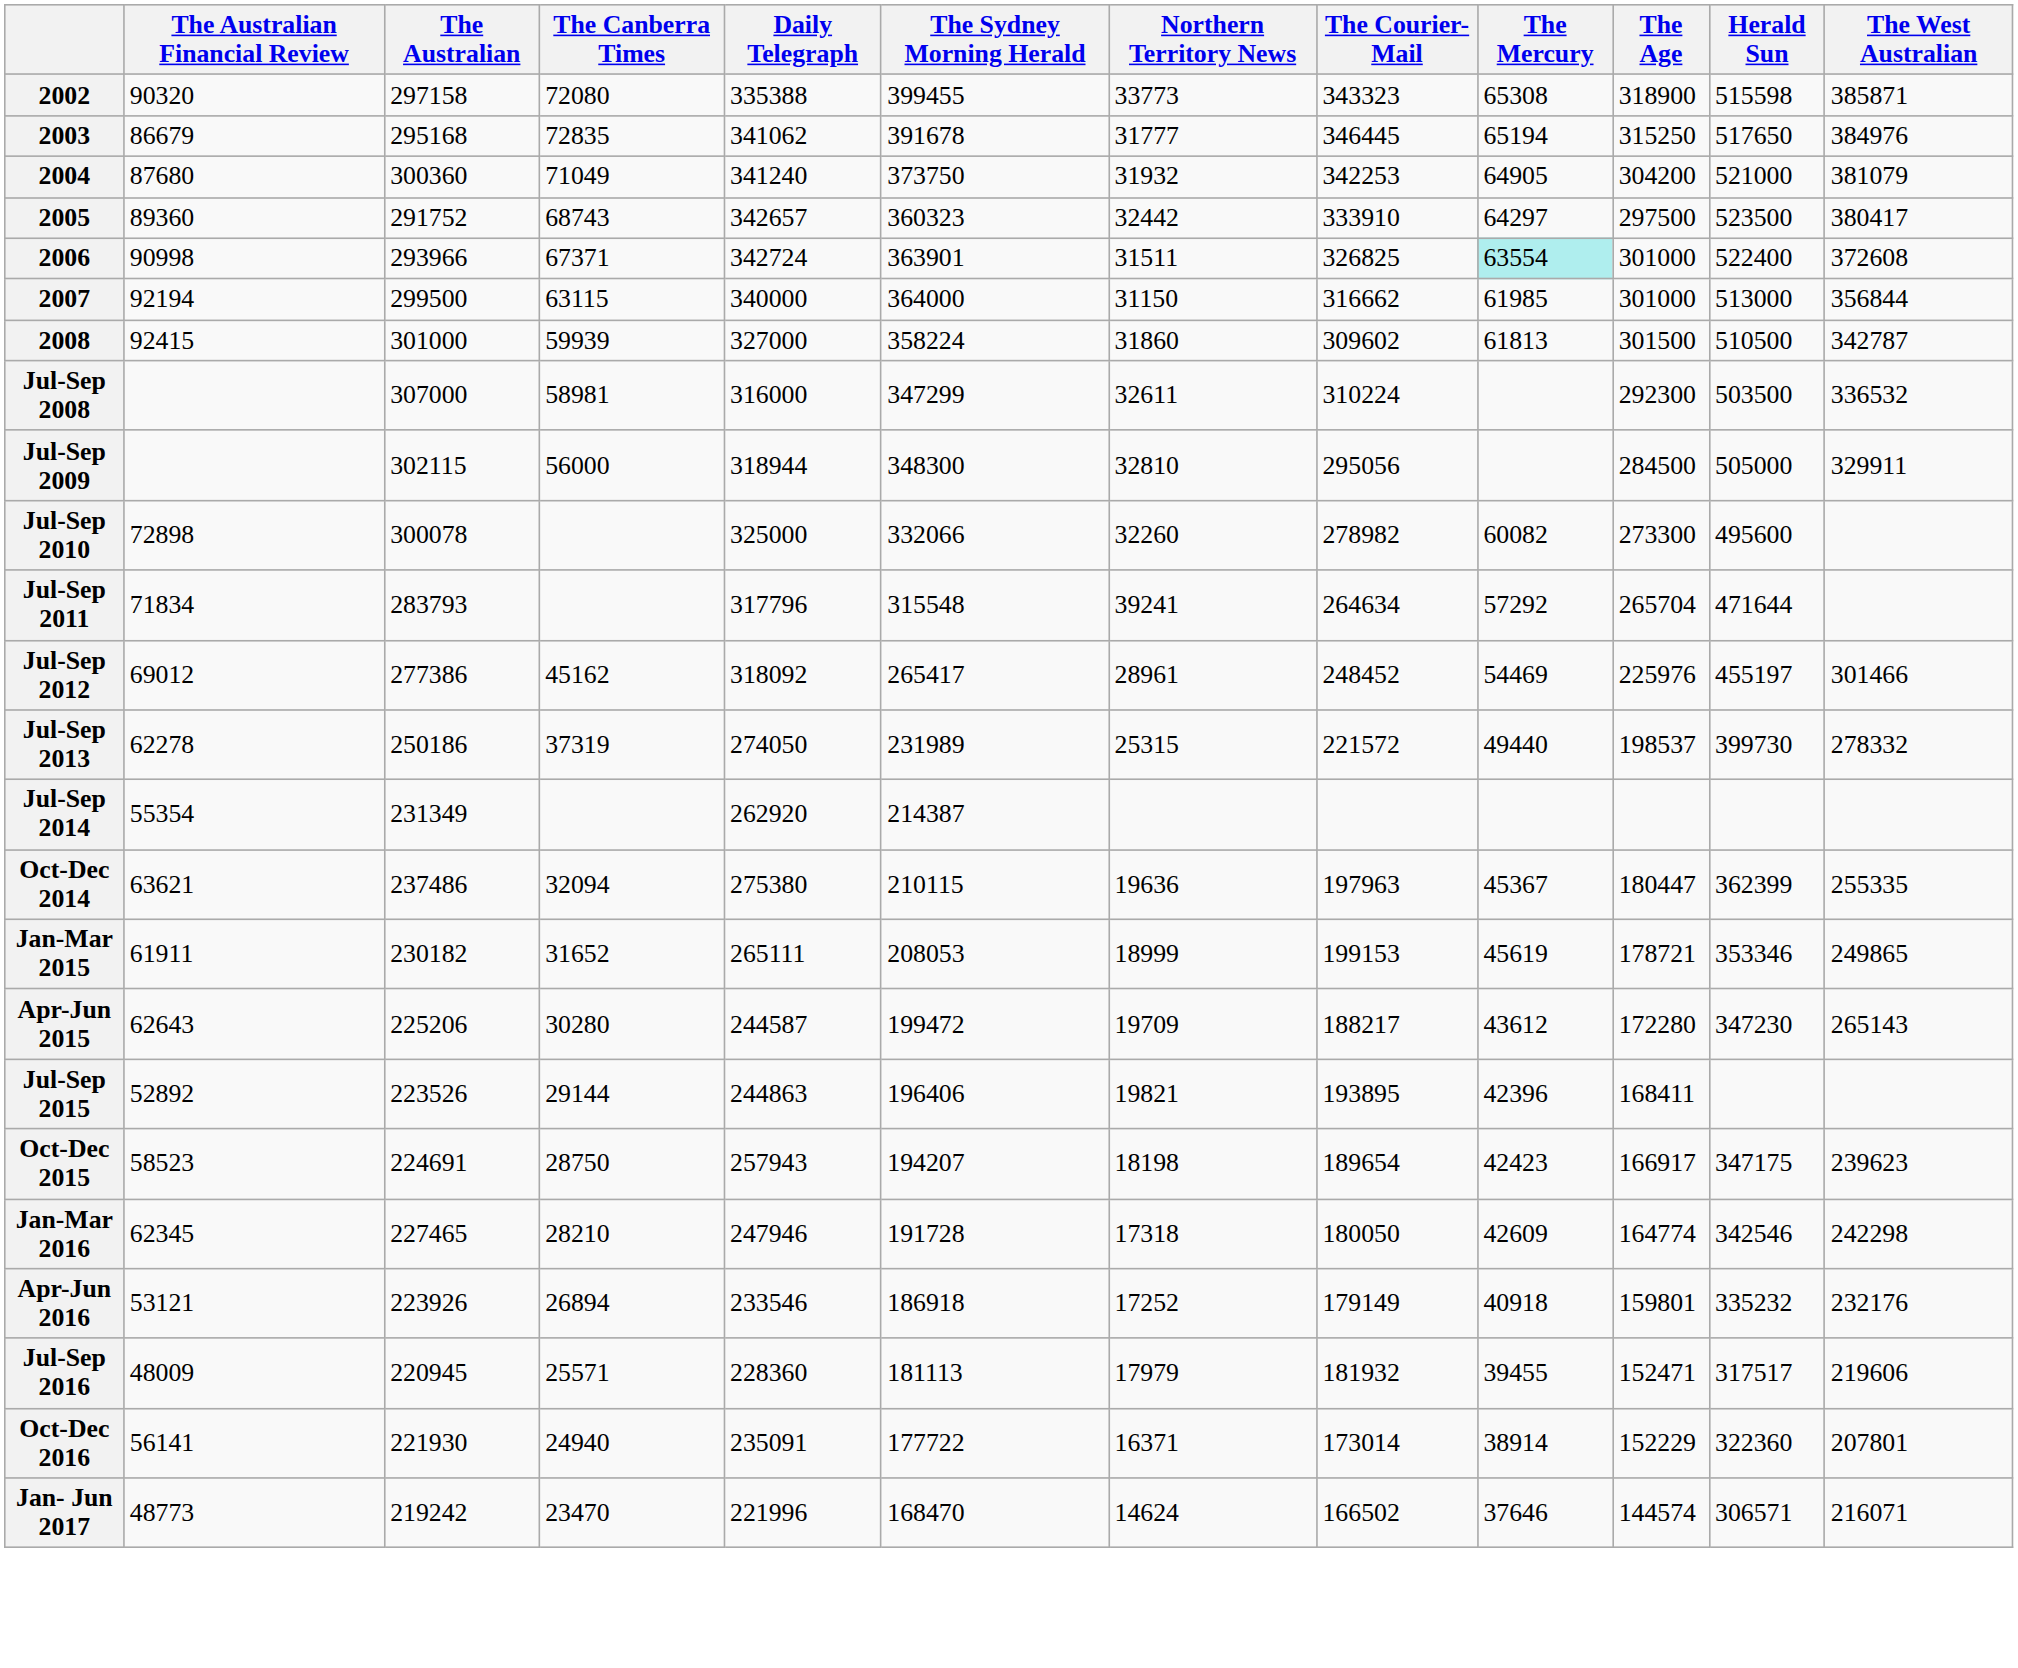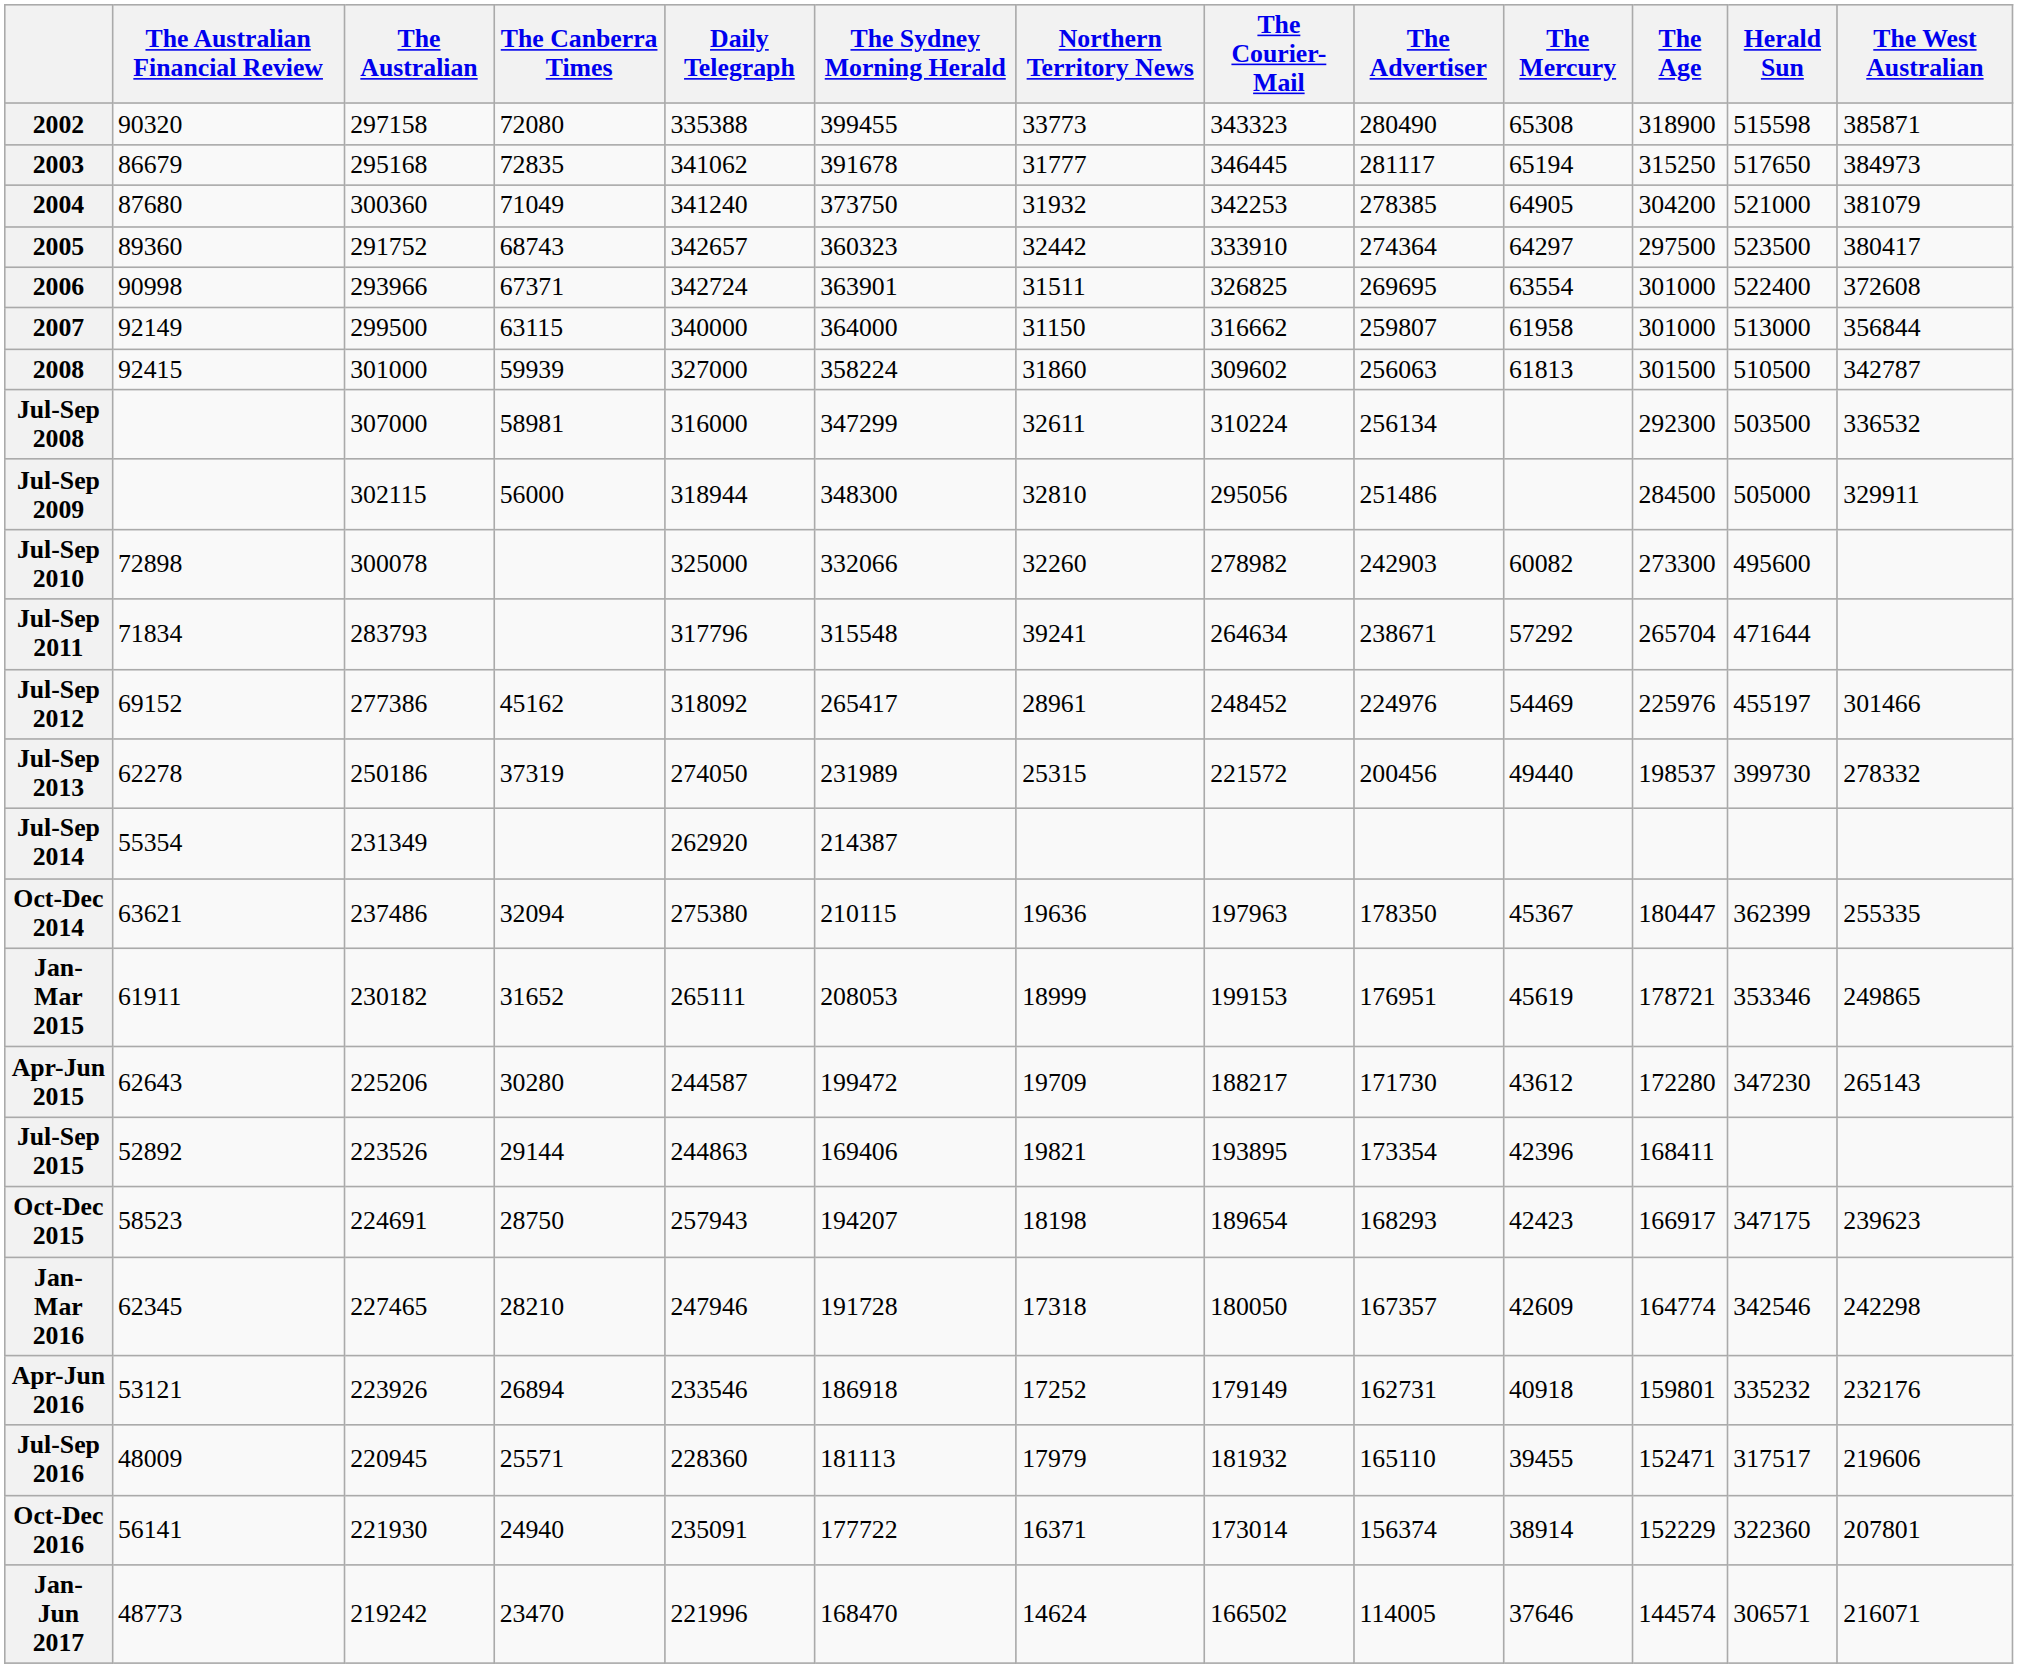+ column: The Advertiser | 280490 | 281117 | 278385 | 274364 | 269695 | 259807 | 256063 | 256134 | 251486 | 242903 | 238671 | 224976 | 200456 | 178350 | 176951 | 171730 | 173354 | 168293 | 167357 | 162731 | 165110 | 156374 | 114005
2003 | The West Australian: 384976 -> 384973
2006 | The Mercury: paleturquoise background -> no background
2007 | The Australian Financial Review: 92194 -> 92149
2007 | The Mercury: 61985 -> 61958
Jul-Sep 2012 | The Australian Financial Review: 69012 -> 69152
Jul-Sep 2015 | The Sydney Morning Herald: 196406 -> 169406
